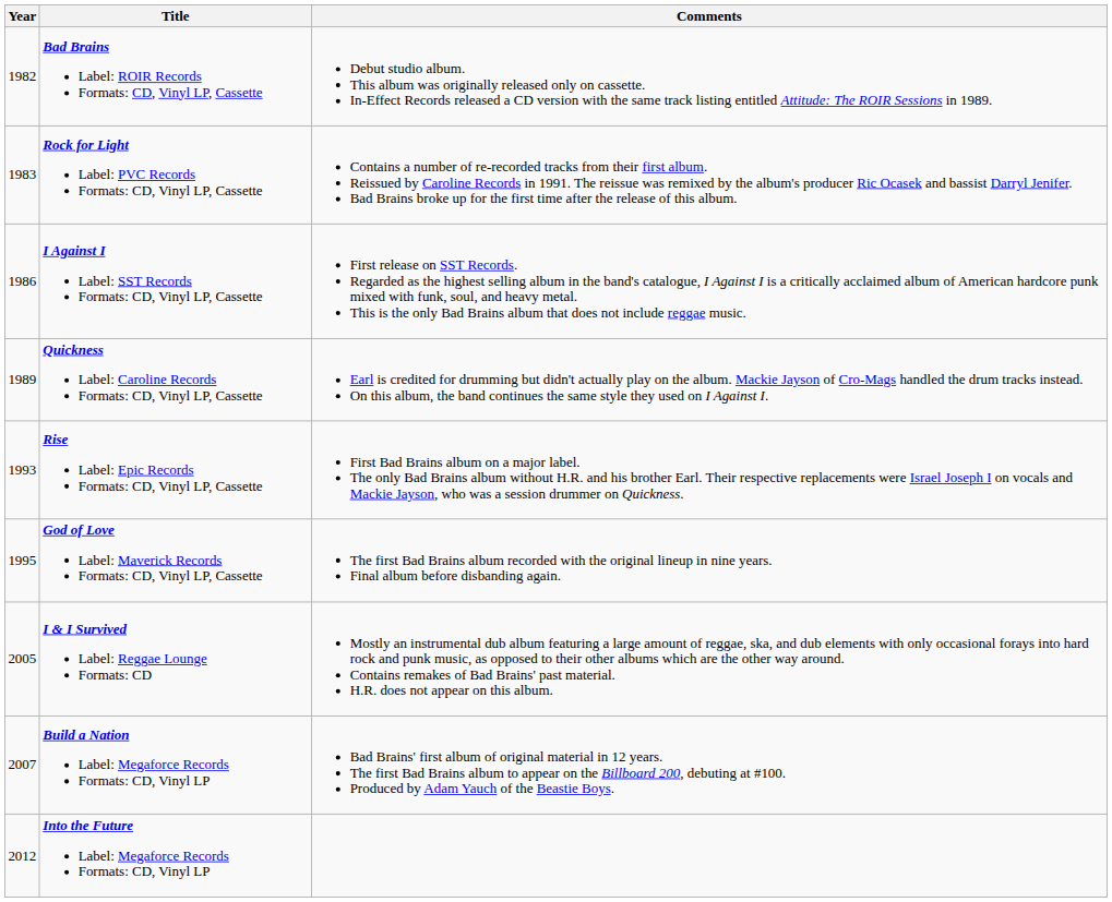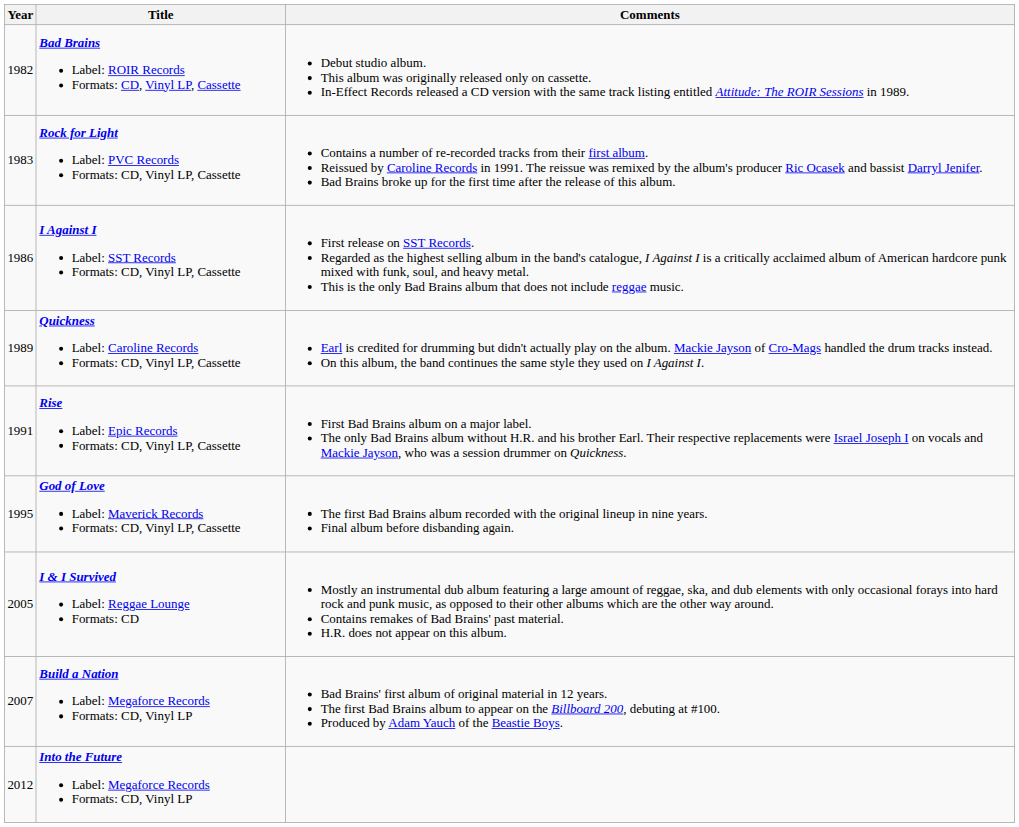Rise Label: Epic Records Formats: CD, Vinyl LP, Cassette | Year: 1993 -> 1991
